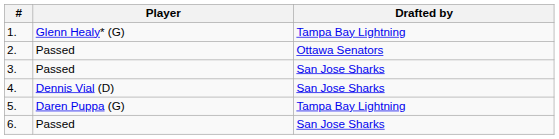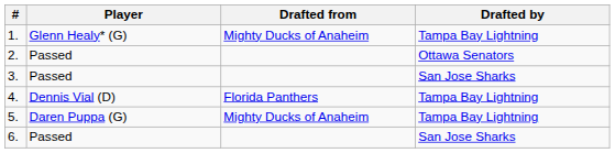+ column: Drafted from | Mighty Ducks of Anaheim | Florida Panthers | Mighty Ducks of Anaheim
4. | Drafted by: San Jose Sharks -> Tampa Bay Lightning
